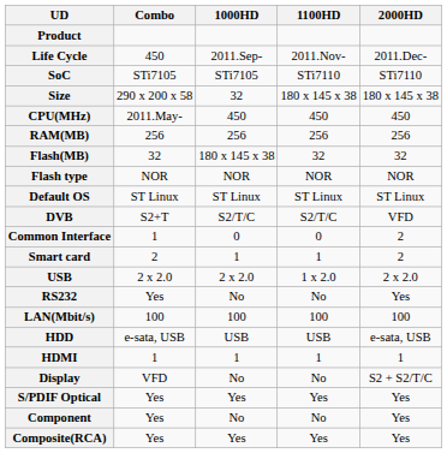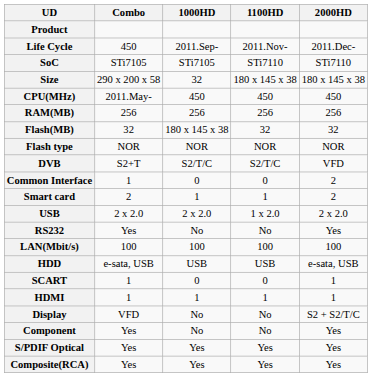- row: Default OS | ST Linux | ST Linux | ST Linux | ST Linux
+ row: SCART | 1 | 0 | 0 | 1
rows swapped: S/PDIF Optical <-> Component
